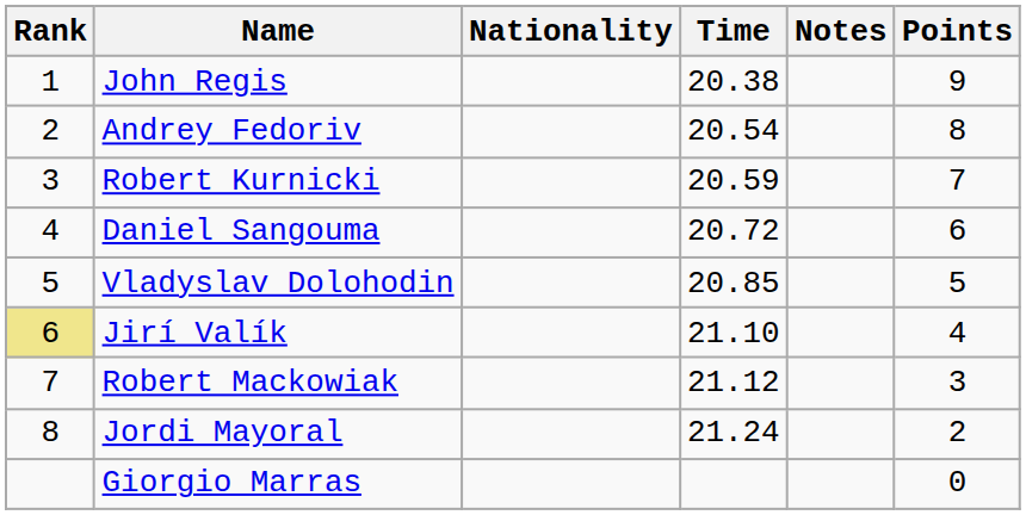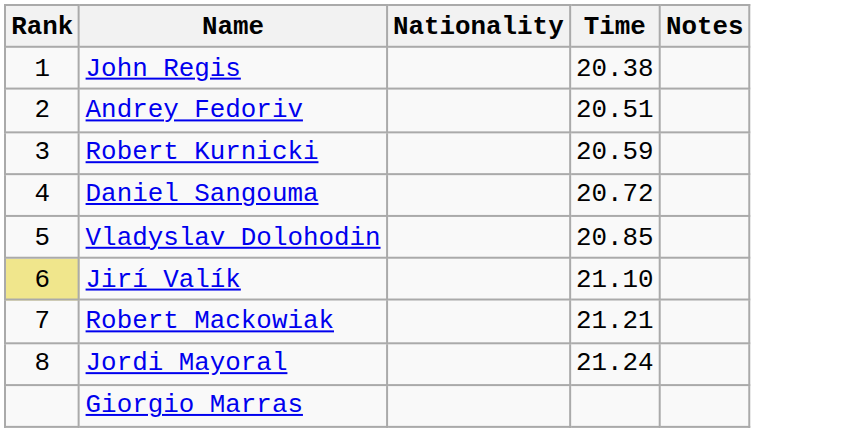- column: Points | 9 | 8 | 7 | 6 | 5 | 4 | 3 | 2 | 0
Andrey Fedoriv | Time: 20.54 -> 20.51
Robert Mackowiak | Time: 21.12 -> 21.21
